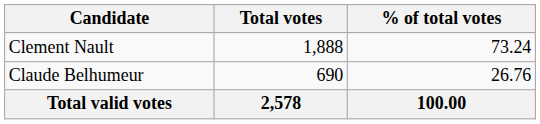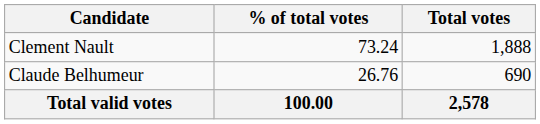columns swapped: Total votes <-> % of total votes
